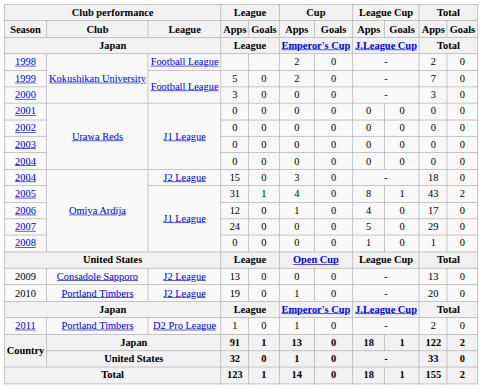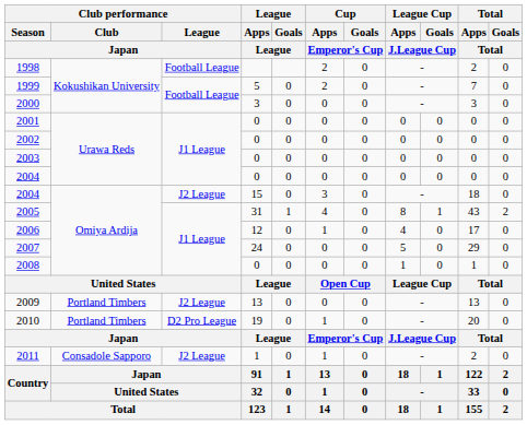2009 | Club performance / Club / Japan: Consadole Sapporo -> Portland Timbers
2010 | Club performance / League / Japan: J2 League -> D2 Pro League
2011 | Club performance / Club / Japan: Portland Timbers -> Consadole Sapporo
2011 | Club performance / League / Japan: D2 Pro League -> J2 League
